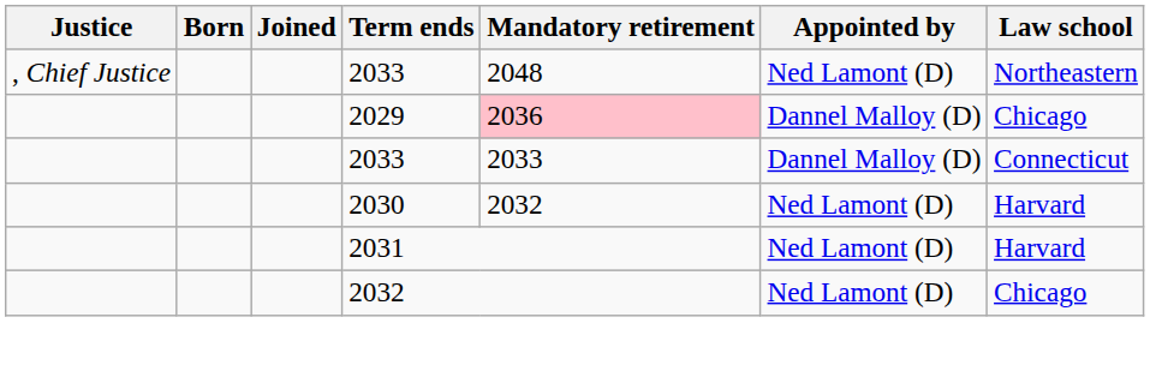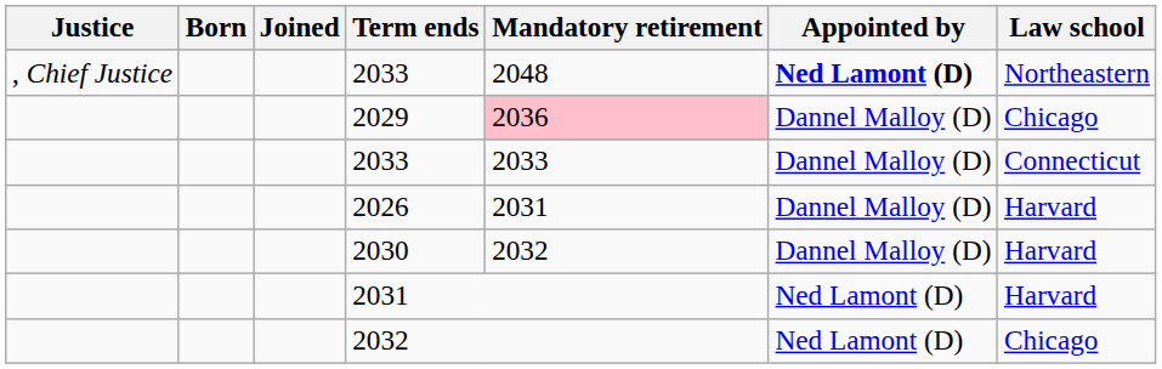, Chief Justice / 2033 | Appointed by: normal -> bold
+ row: 2026 | 2031 | Dannel Malloy (D) | Harvard
2030 | Appointed by: Ned Lamont (D) -> Dannel Malloy (D)
